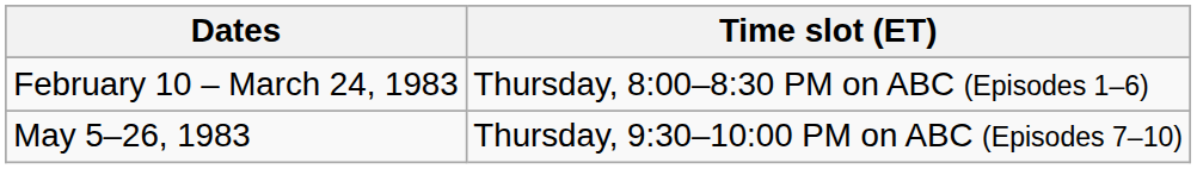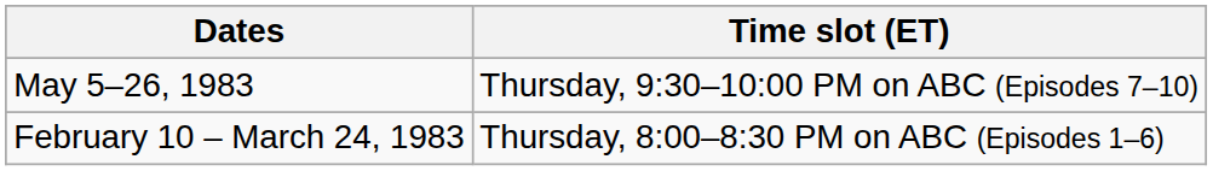rows swapped: February 10 – March 24, 1983 <-> May 5–26, 1983
